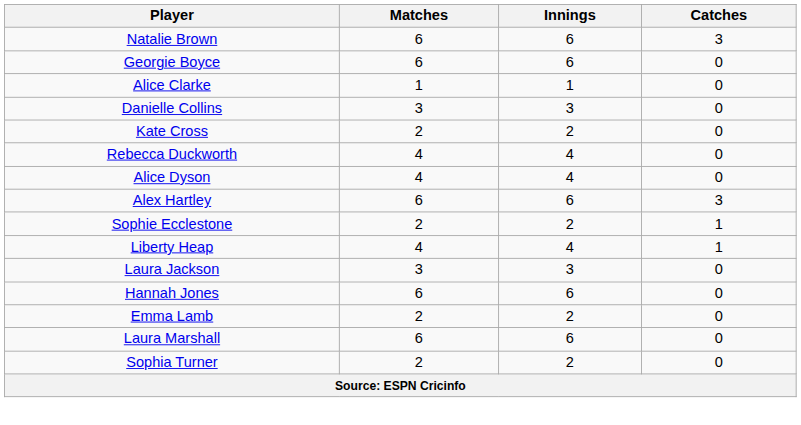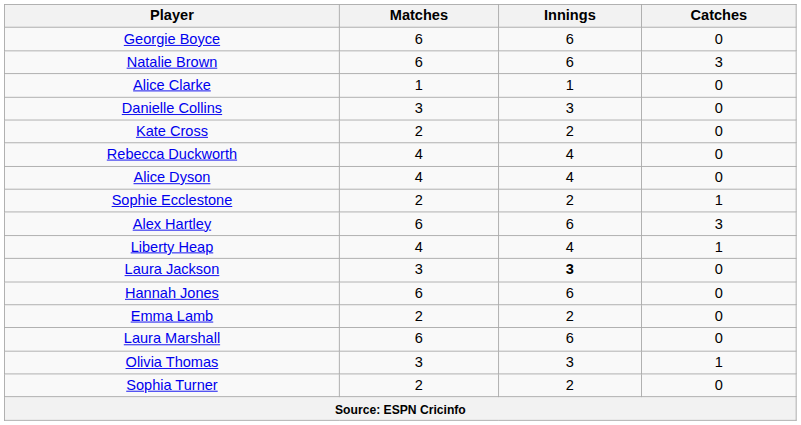rows swapped: Georgie Boyce <-> Natalie Brown
rows swapped: Sophie Ecclestone <-> Alex Hartley
Laura Jackson | Innings: normal -> bold
+ row: Olivia Thomas | 3 | 3 | 1
